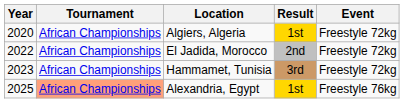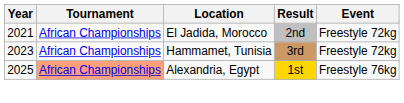- row: 2020 | African Championships | Algiers, Algeria | 1st | Freestyle 72kg
El Jadida, Morocco | Year: 2022 -> 2021
